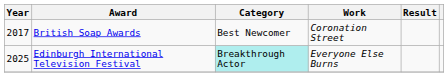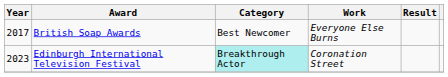British Soap Awards | Work: Coronation Street -> Everyone Else Burns
Edinburgh International Television Festival | Year: 2025 -> 2023
Edinburgh International Television Festival | Work: Everyone Else Burns -> Coronation Street
